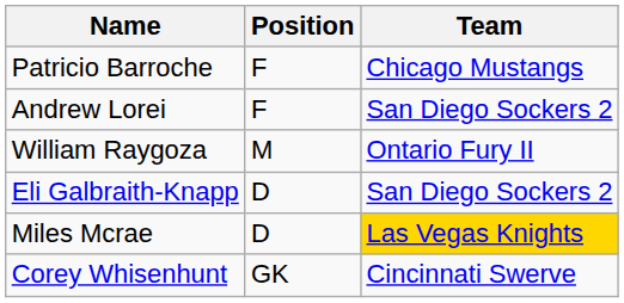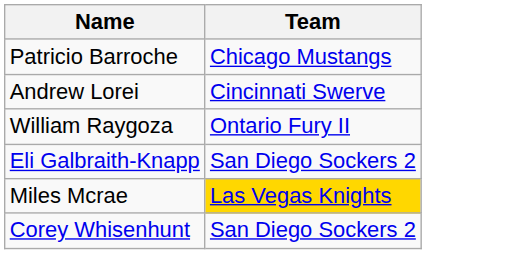- column: Position | F | F | M | D | D | GK
Andrew Lorei | Team: San Diego Sockers 2 -> Cincinnati Swerve
Corey Whisenhunt | Team: Cincinnati Swerve -> San Diego Sockers 2
